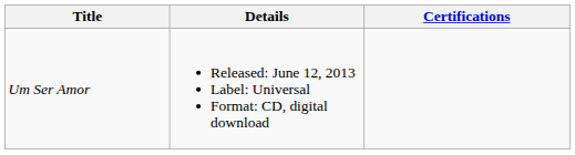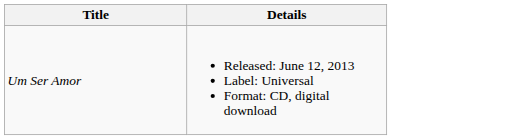- column: Certifications
